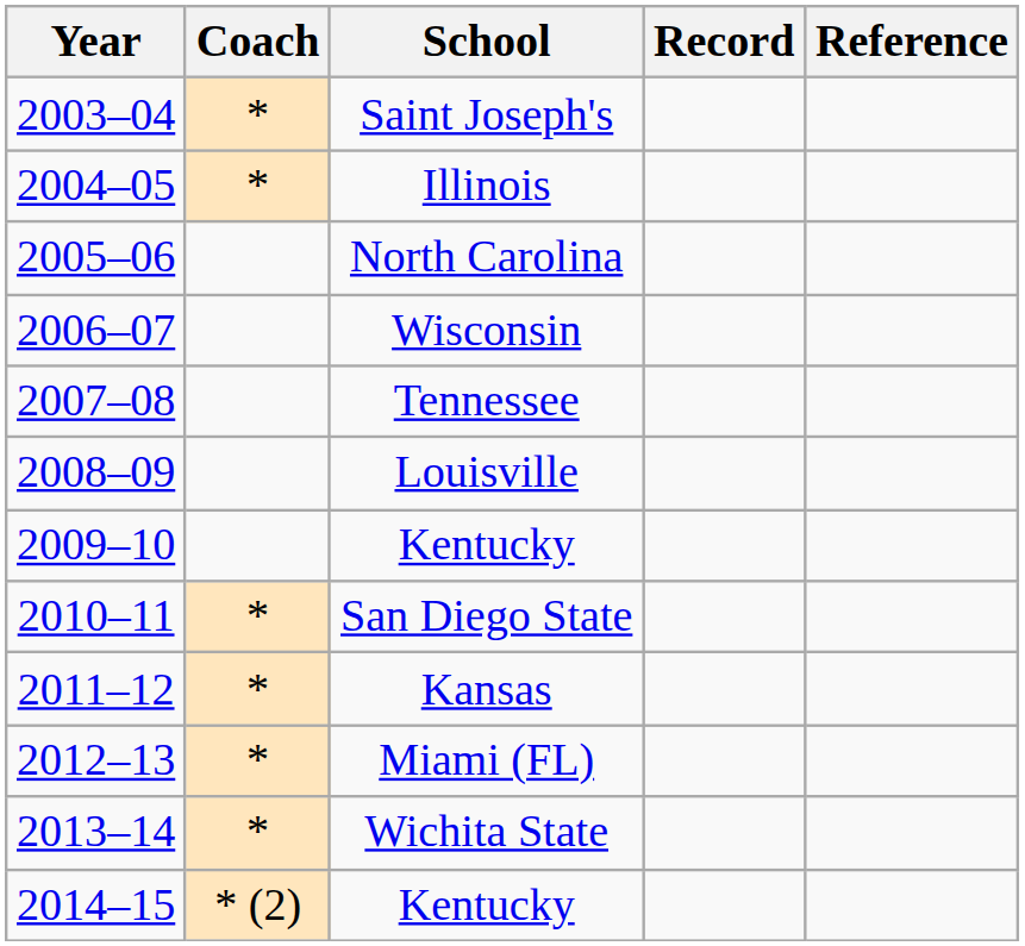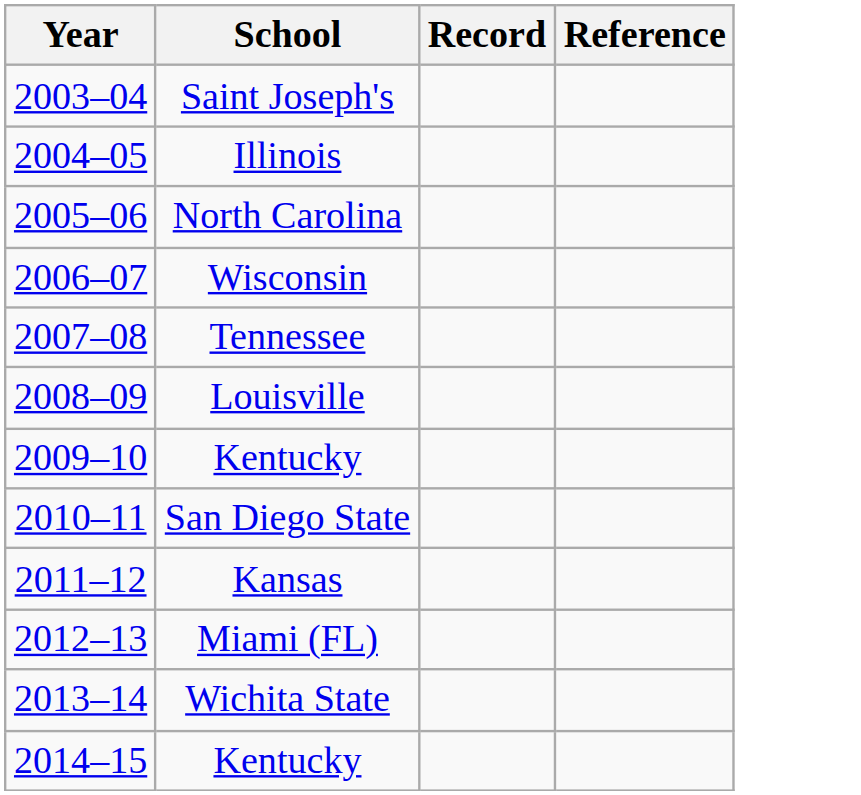- column: Coach | * | * | * | * | * | * | * (2)
